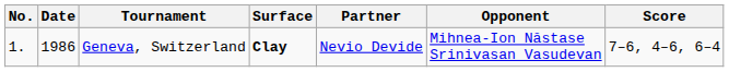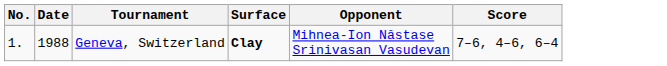- column: Partner | Nevio Devide
Geneva, Switzerland | Date: 1986 -> 1988
